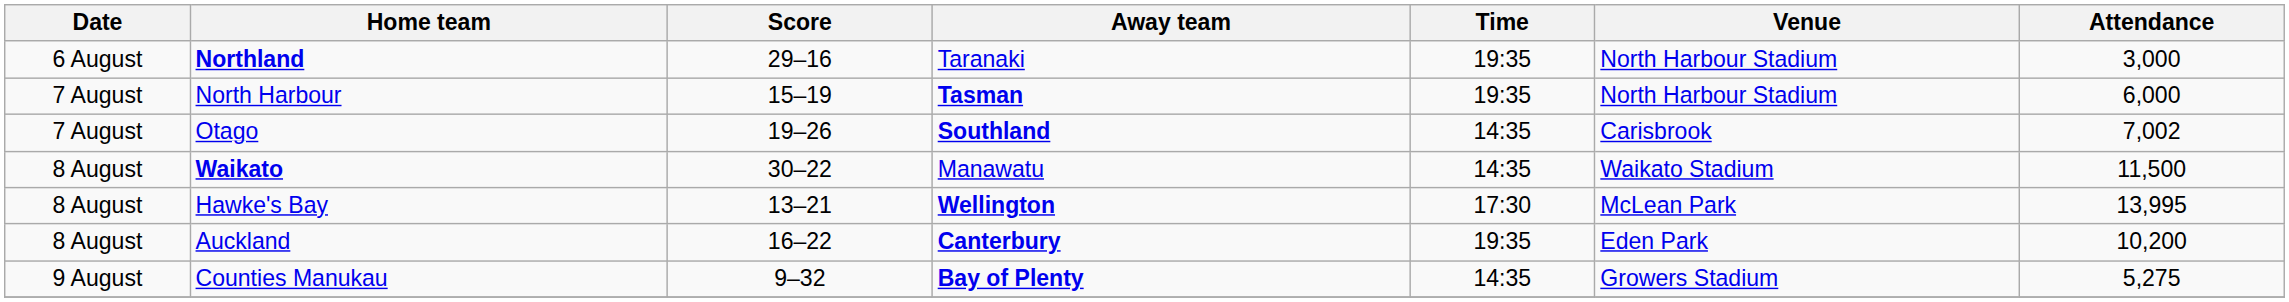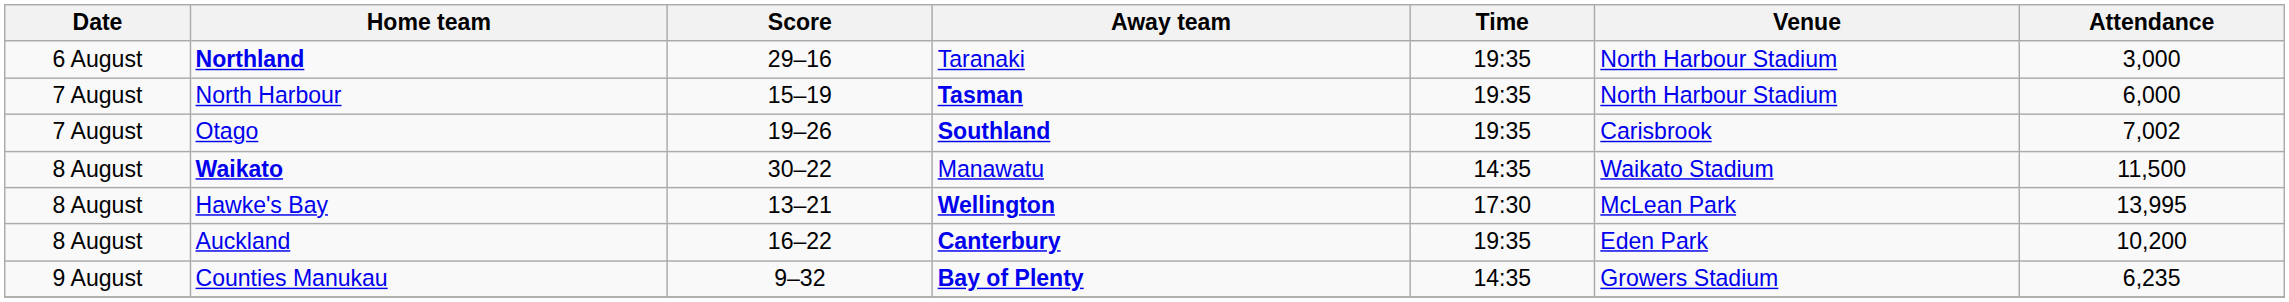Otago | Time: 14:35 -> 19:35
Counties Manukau | Attendance: 5,275 -> 6,235
